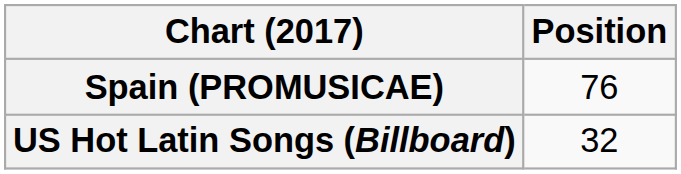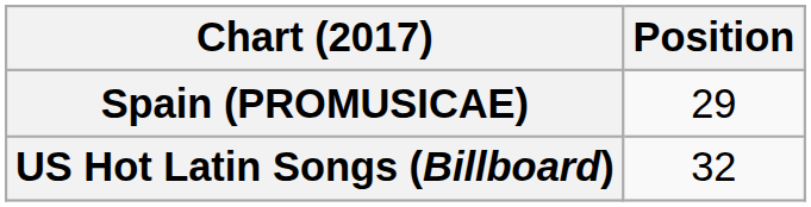Spain (PROMUSICAE) | Position: 76 -> 29
